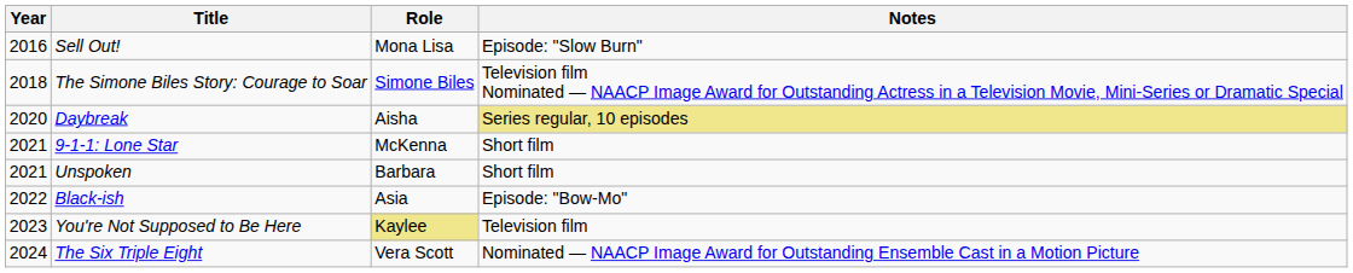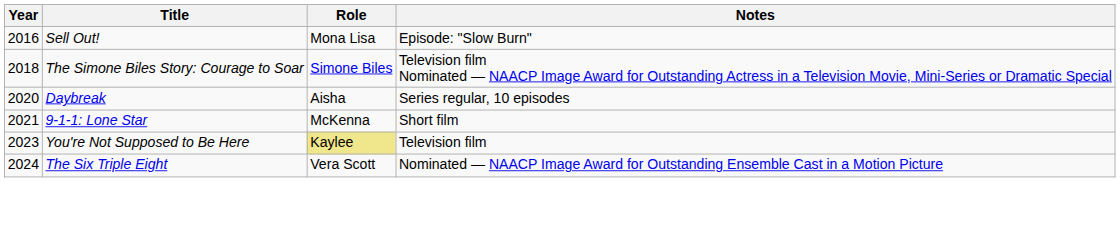Daybreak | Notes: khaki background -> no background
- row: 2021 | Unspoken | Barbara | Short film
- row: 2022 | Black-ish | Asia | Episode: "Bow-Mo"
